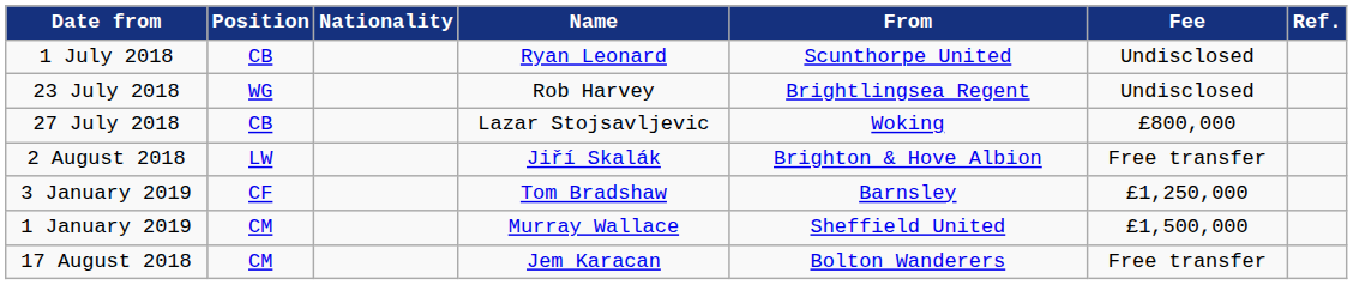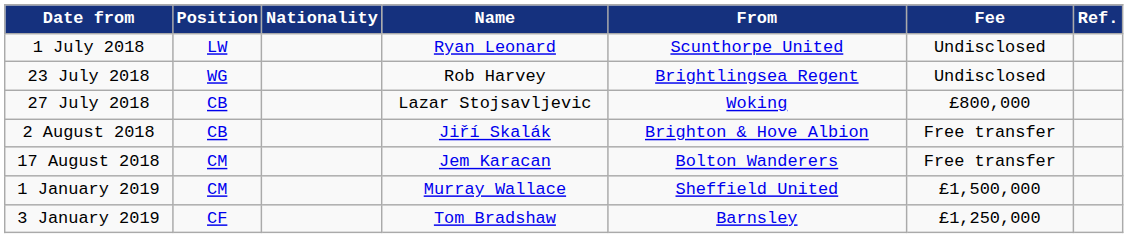1 July 2018 | Position: CB -> LW
2 August 2018 | Position: LW -> CB
rows swapped: 17 August 2018 <-> 3 January 2019
